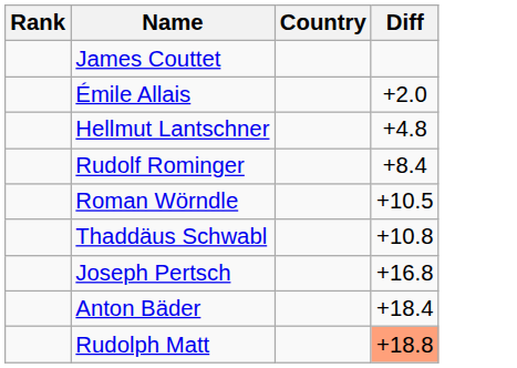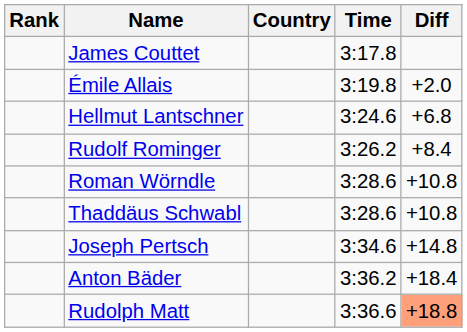+ column: Time | 3:17.8 | 3:19.8 | 3:24.6 | 3:26.2 | 3:28.6 | 3:28.6 | 3:34.6 | 3:36.2 | 3:36.6
Hellmut Lantschner | Diff: +4.8 -> +6.8
Roman Wörndle | Diff: +10.5 -> +10.8
Joseph Pertsch | Diff: +16.8 -> +14.8
